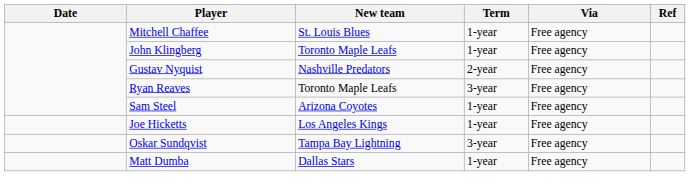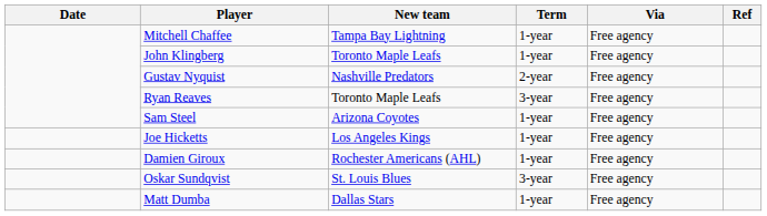Mitchell Chaffee | New team: St. Louis Blues -> Tampa Bay Lightning
+ row: Damien Giroux | Rochester Americans (AHL) | 1-year | Free agency
Oskar Sundqvist | New team: Tampa Bay Lightning -> St. Louis Blues
